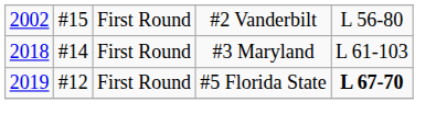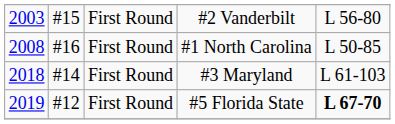#2 Vanderbilt | column 1: 2002 -> 2003
+ row: 2008 | #16 | First Round | #1 North Carolina | L 50-85
